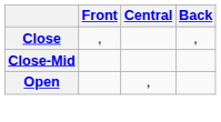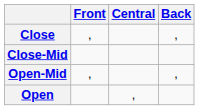+ row: Open-Mid | , | ,
